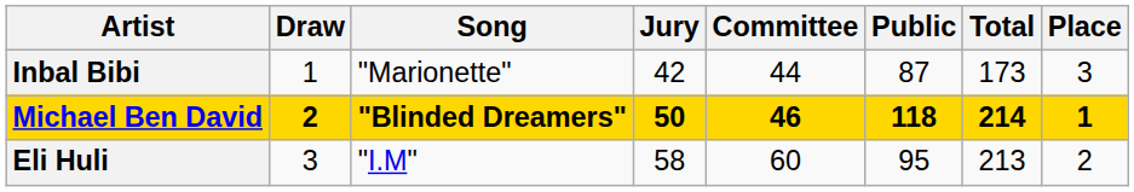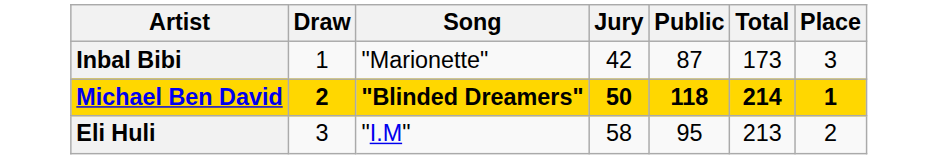- column: Committee | 44 | 46 | 60
